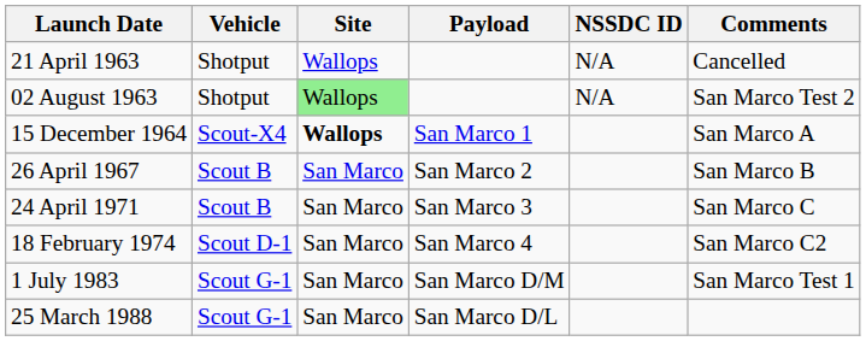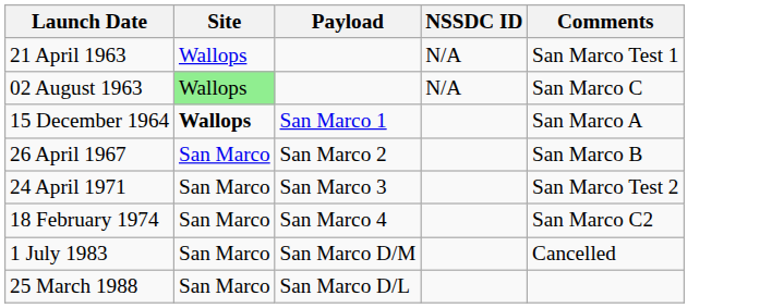- column: Vehicle | Shotput | Shotput | Scout-X4 | Scout B | Scout B | Scout D-1 | Scout G-1 | Scout G-1
21 April 1963 | Comments: Cancelled -> San Marco Test 1
02 August 1963 | Comments: San Marco Test 2 -> San Marco C
24 April 1971 | Comments: San Marco C -> San Marco Test 2
1 July 1983 | Comments: San Marco Test 1 -> Cancelled
